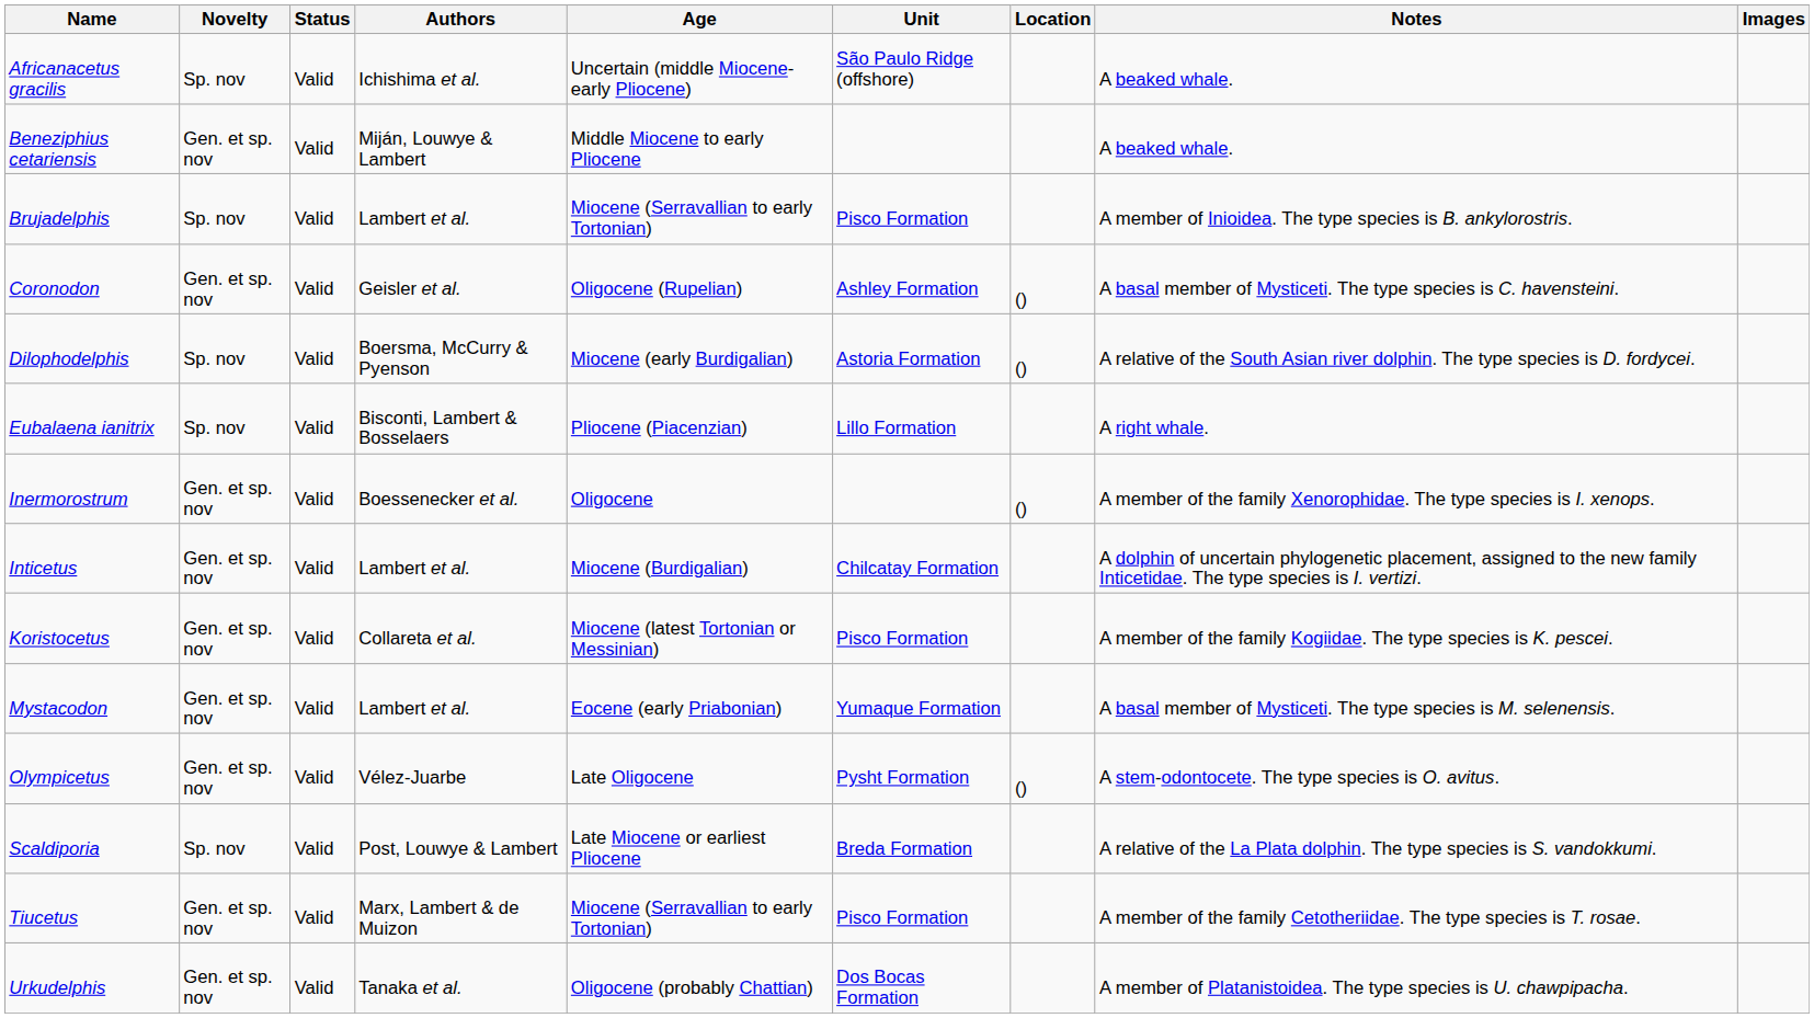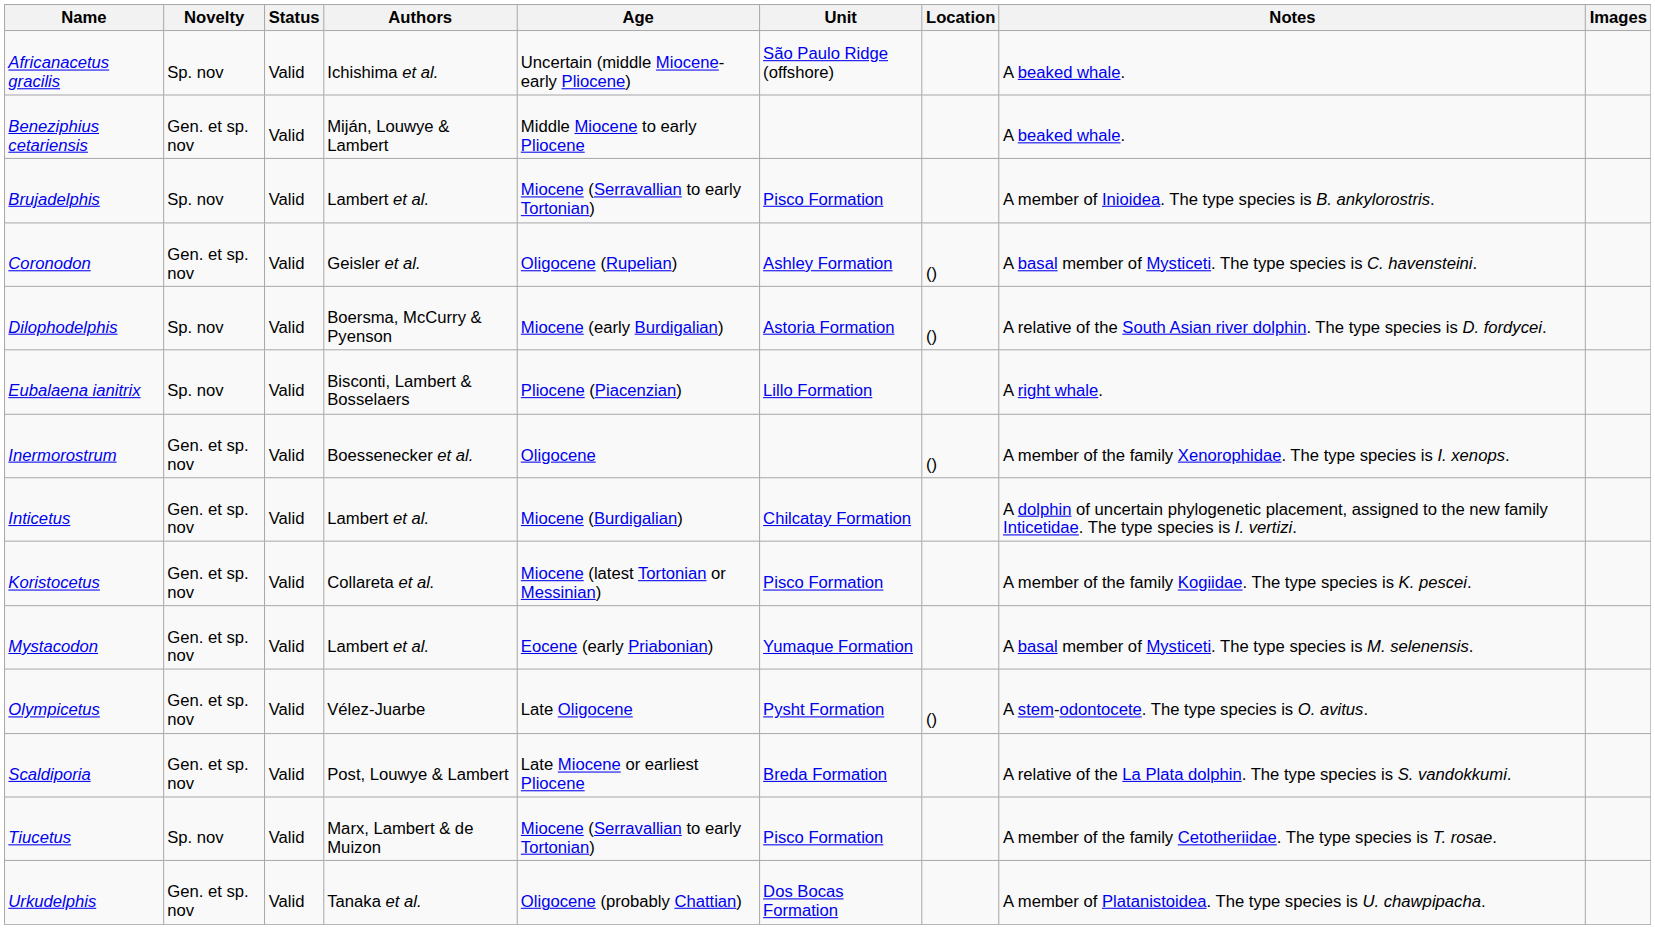Scaldiporia | Novelty: Sp. nov -> Gen. et sp. nov
Tiucetus | Novelty: Gen. et sp. nov -> Sp. nov
